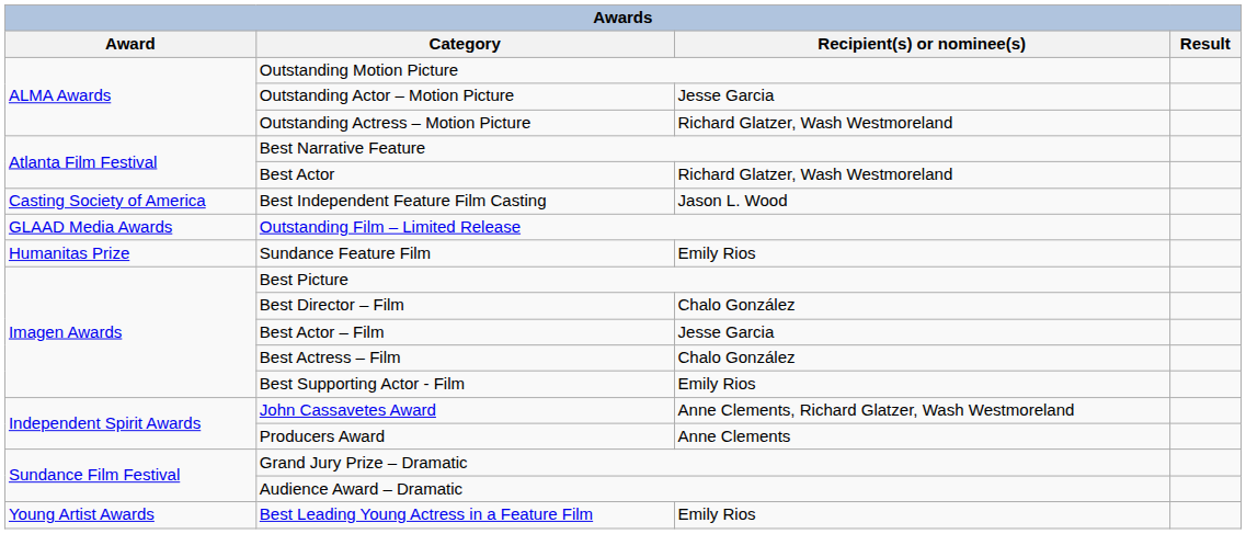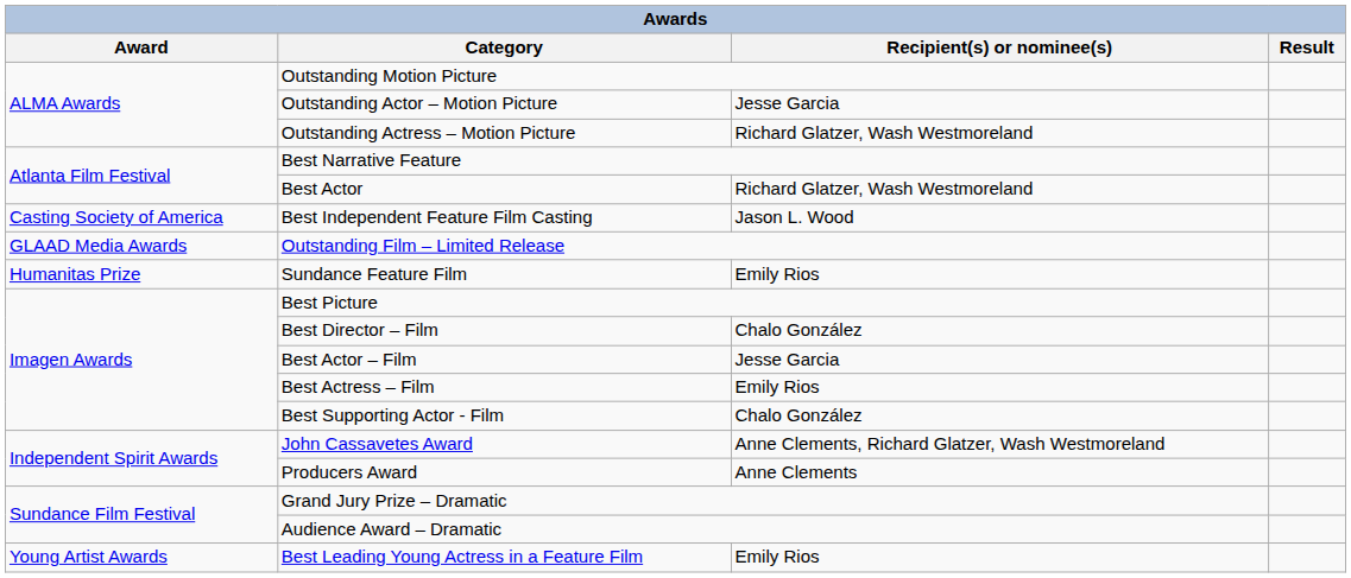Best Actress – Film | Recipient(s) or nominee(s): Chalo González -> Emily Rios
Best Supporting Actor - Film | Recipient(s) or nominee(s): Emily Rios -> Chalo González
